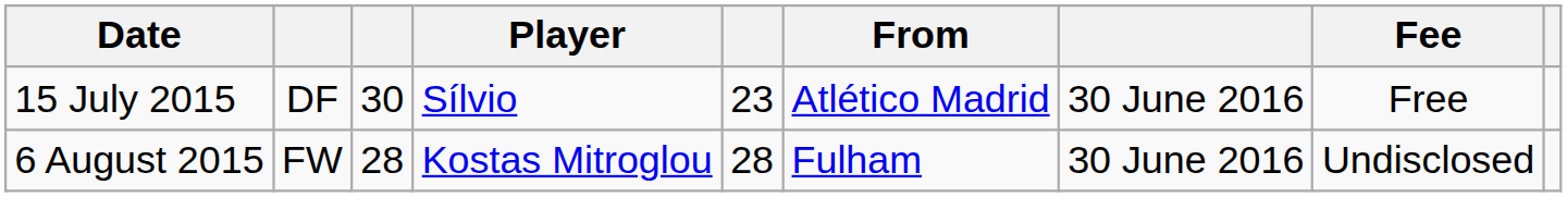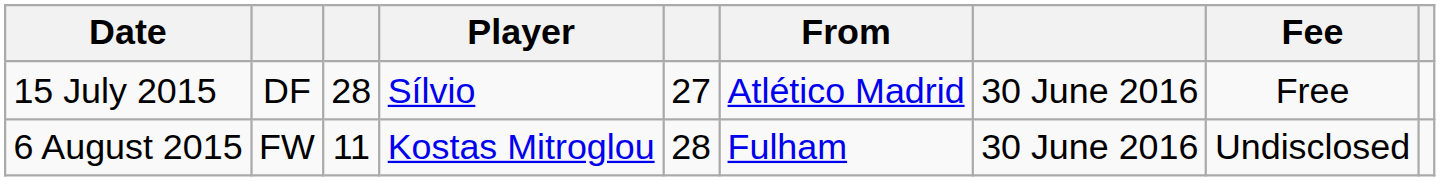15 July 2015 | column 3: 30 -> 28
15 July 2015 | column 5: 23 -> 27
6 August 2015 | column 3: 28 -> 11
